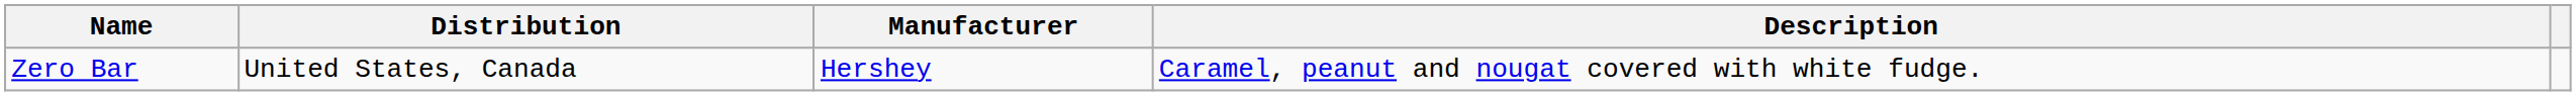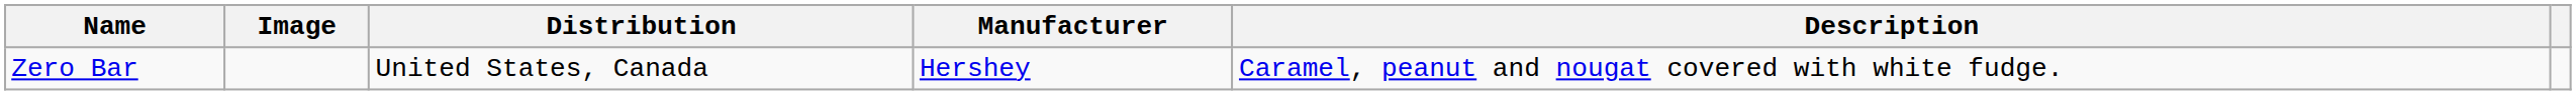+ column: Image
